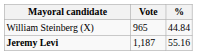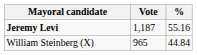rows swapped: Jeremy Levi <-> William Steinberg (X)
